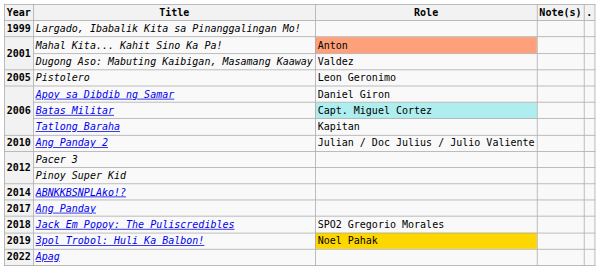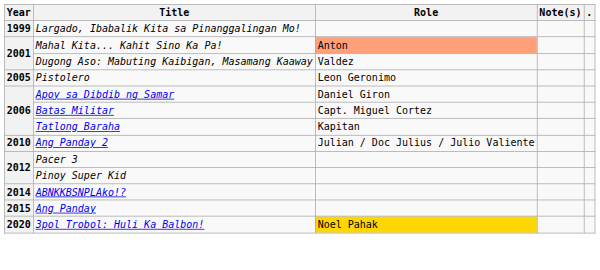Batas Militar | Role: paleturquoise background -> no background
Ang Panday | Year: 2017 -> 2015
- row: 2018 | Jack Em Popoy: The Puliscredibles | SPO2 Gregorio Morales
3pol Trobol: Huli Ka Balbon! | Year: 2019 -> 2020
- row: 2022 | Apag
